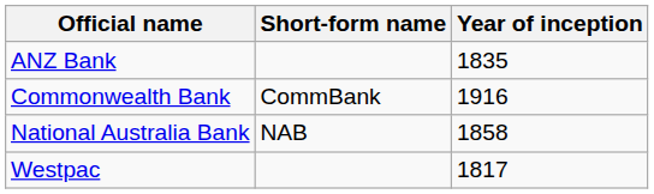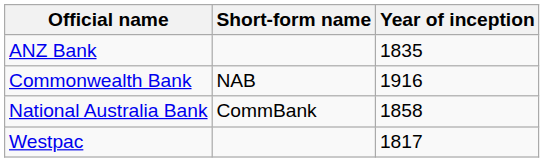Commonwealth Bank | Short-form name: CommBank -> NAB
National Australia Bank | Short-form name: NAB -> CommBank
